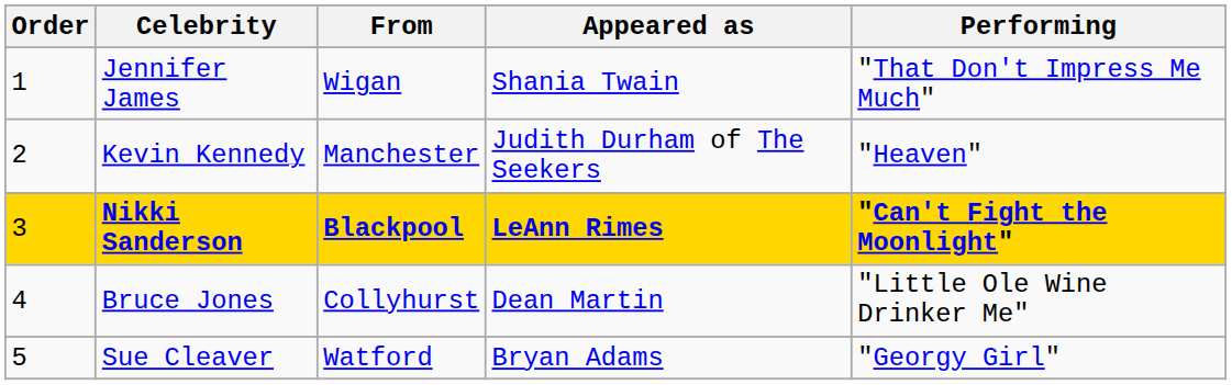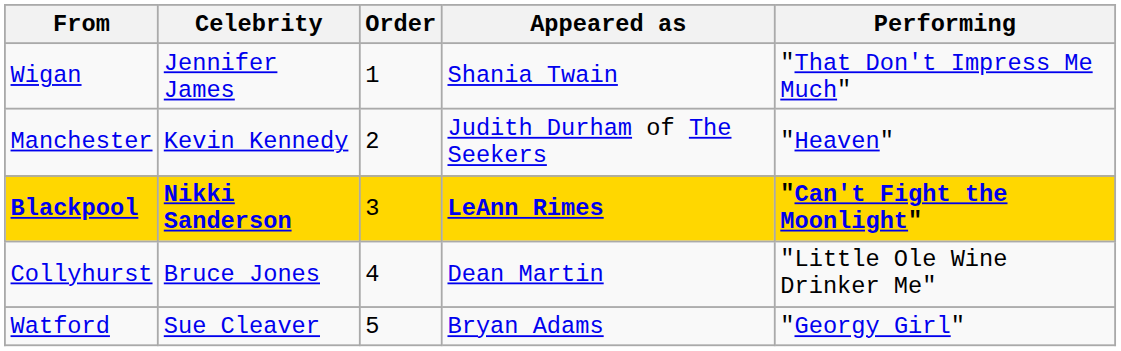columns swapped: Order <-> From
